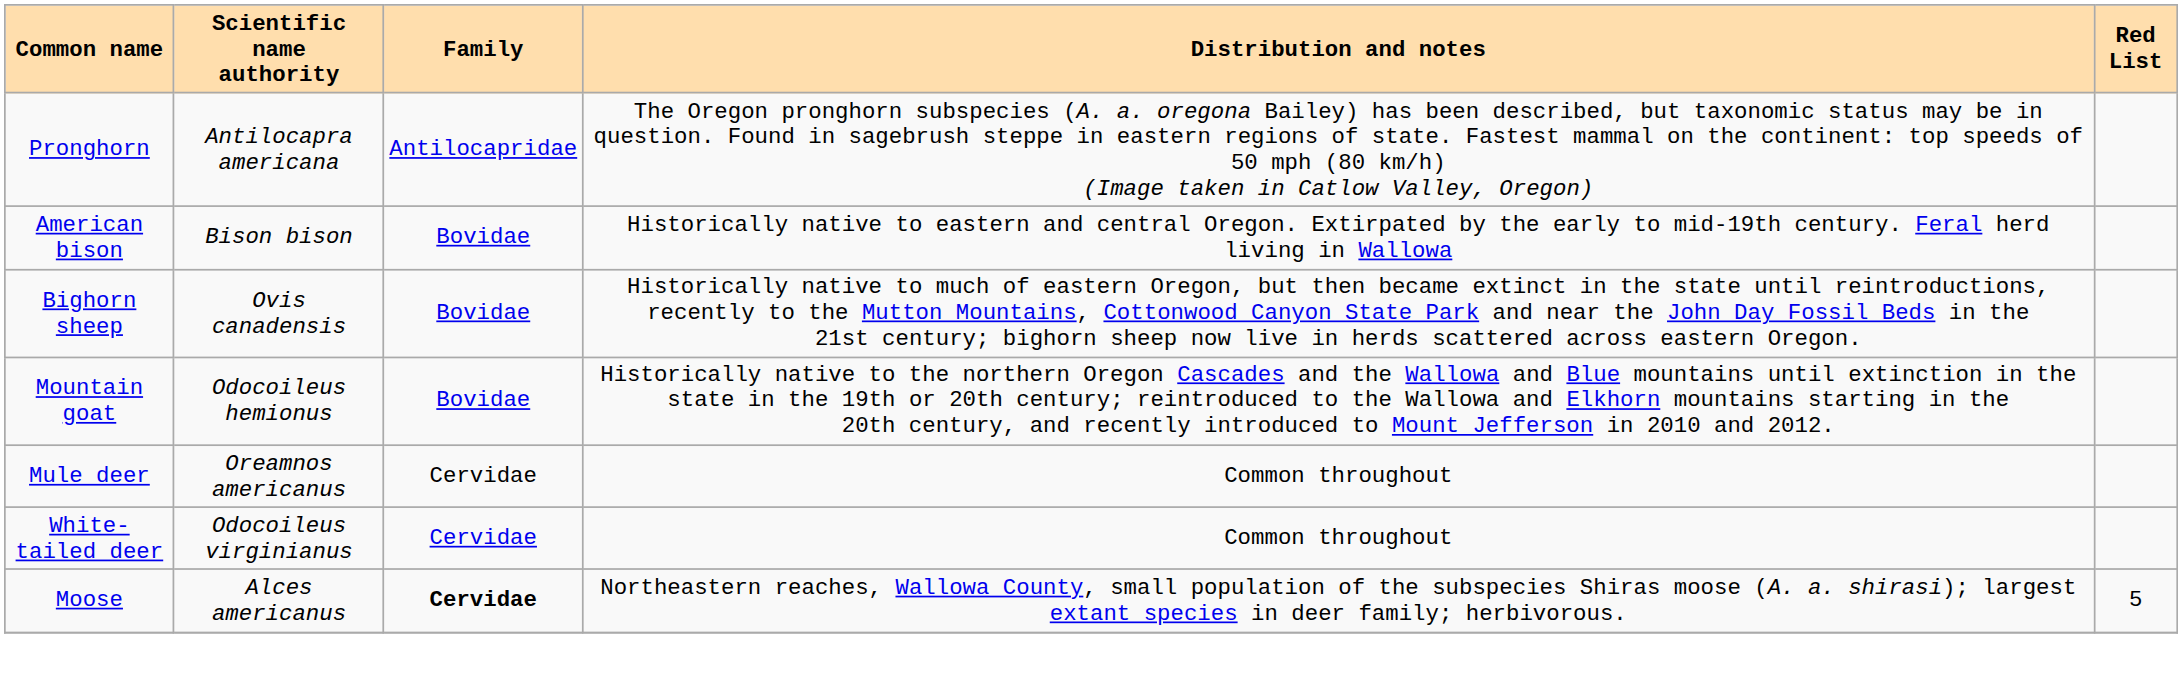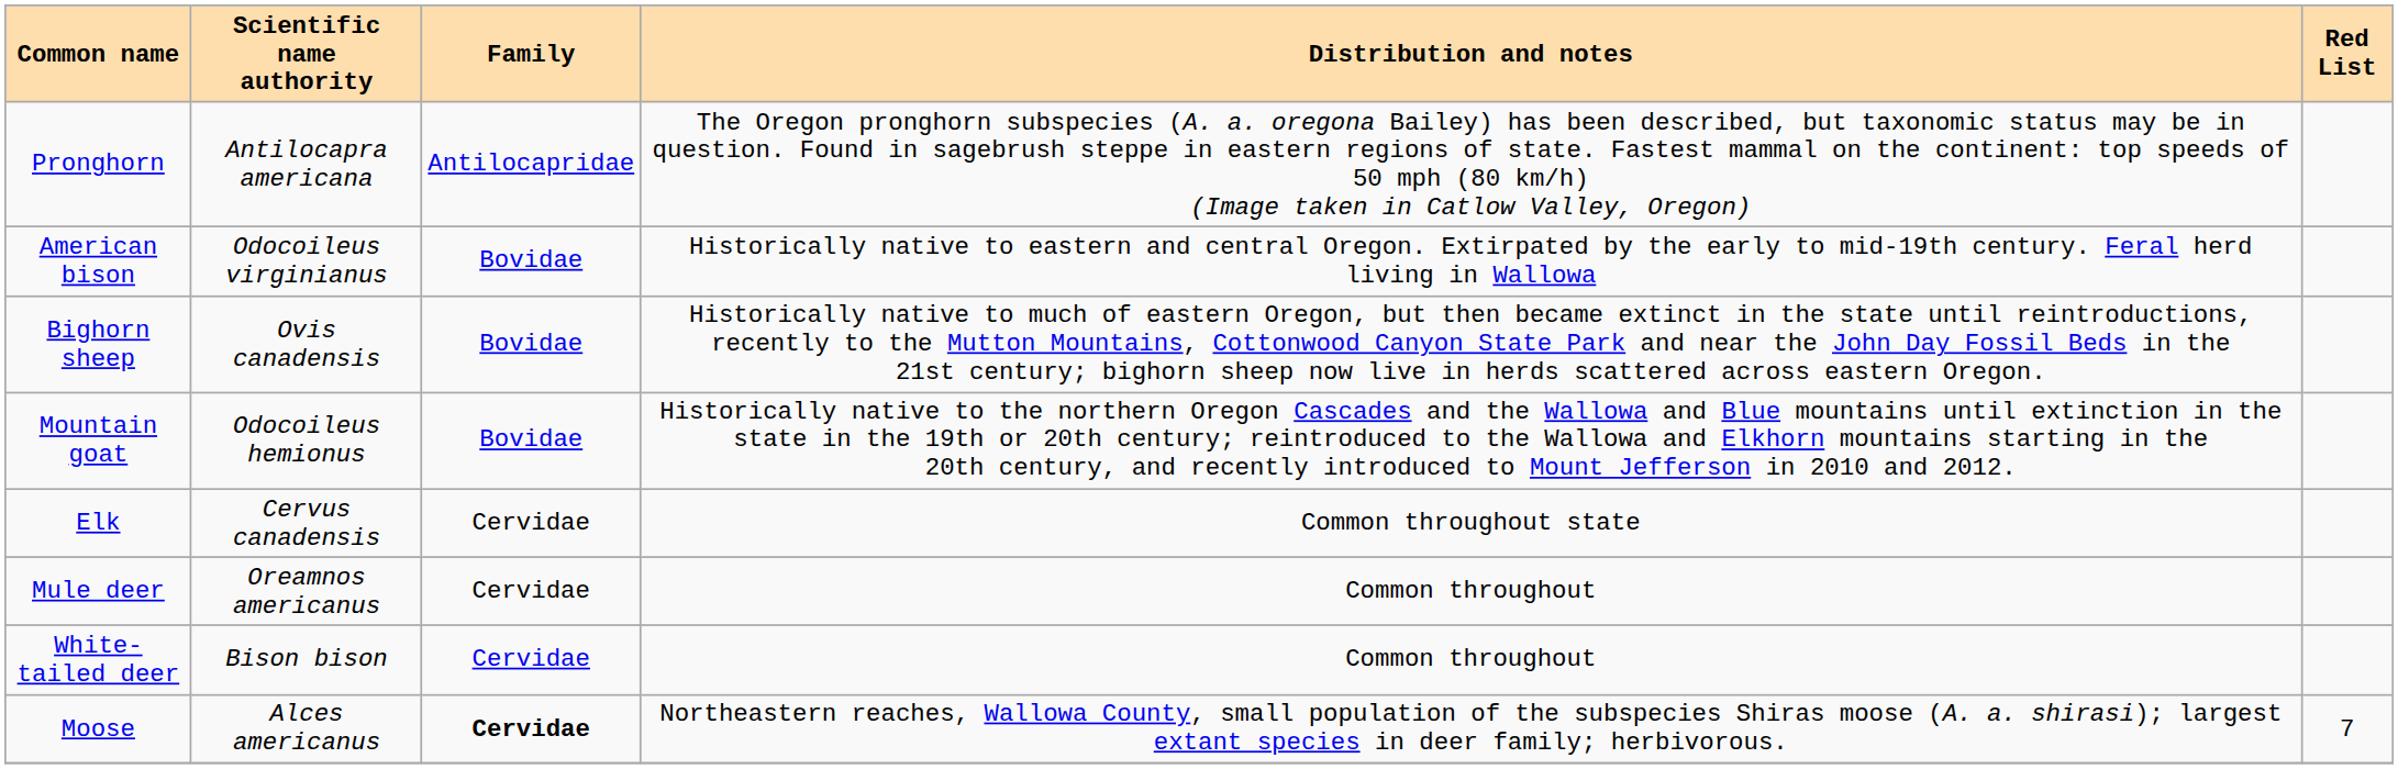American bison | Scientific name authority: Bison bison -> Odocoileus virginianus
+ row: Elk | Cervus canadensis | Cervidae | Common throughout state
White-tailed deer | Scientific name authority: Odocoileus virginianus -> Bison bison
Moose | Red List: 5 -> 7
